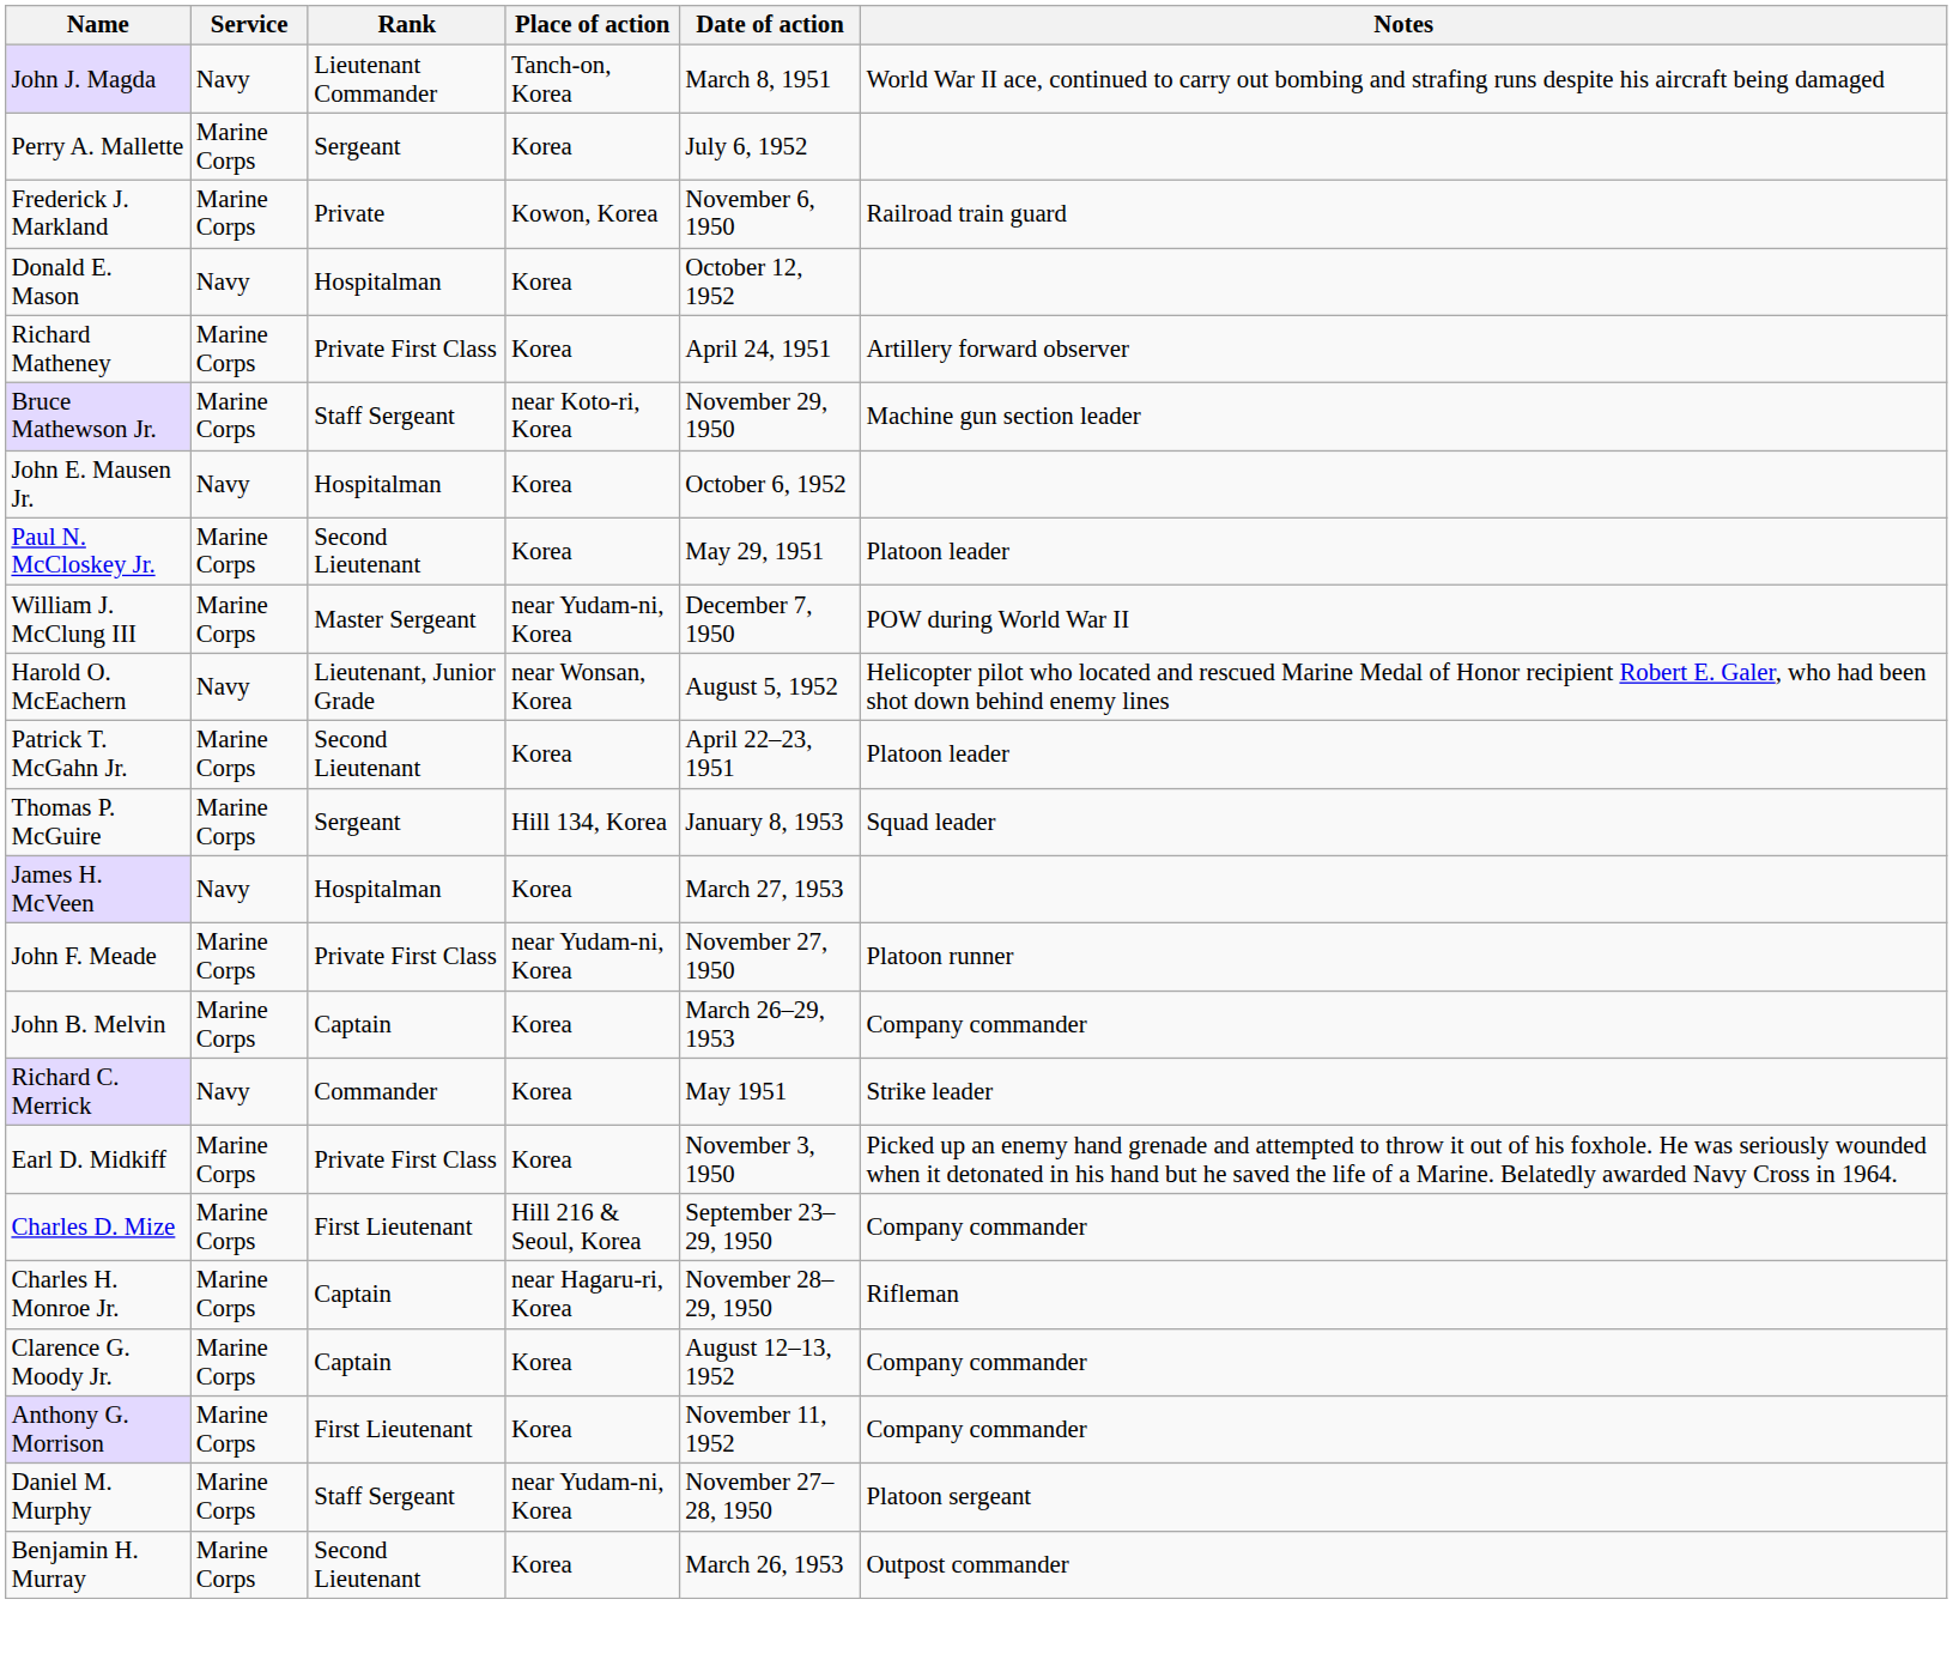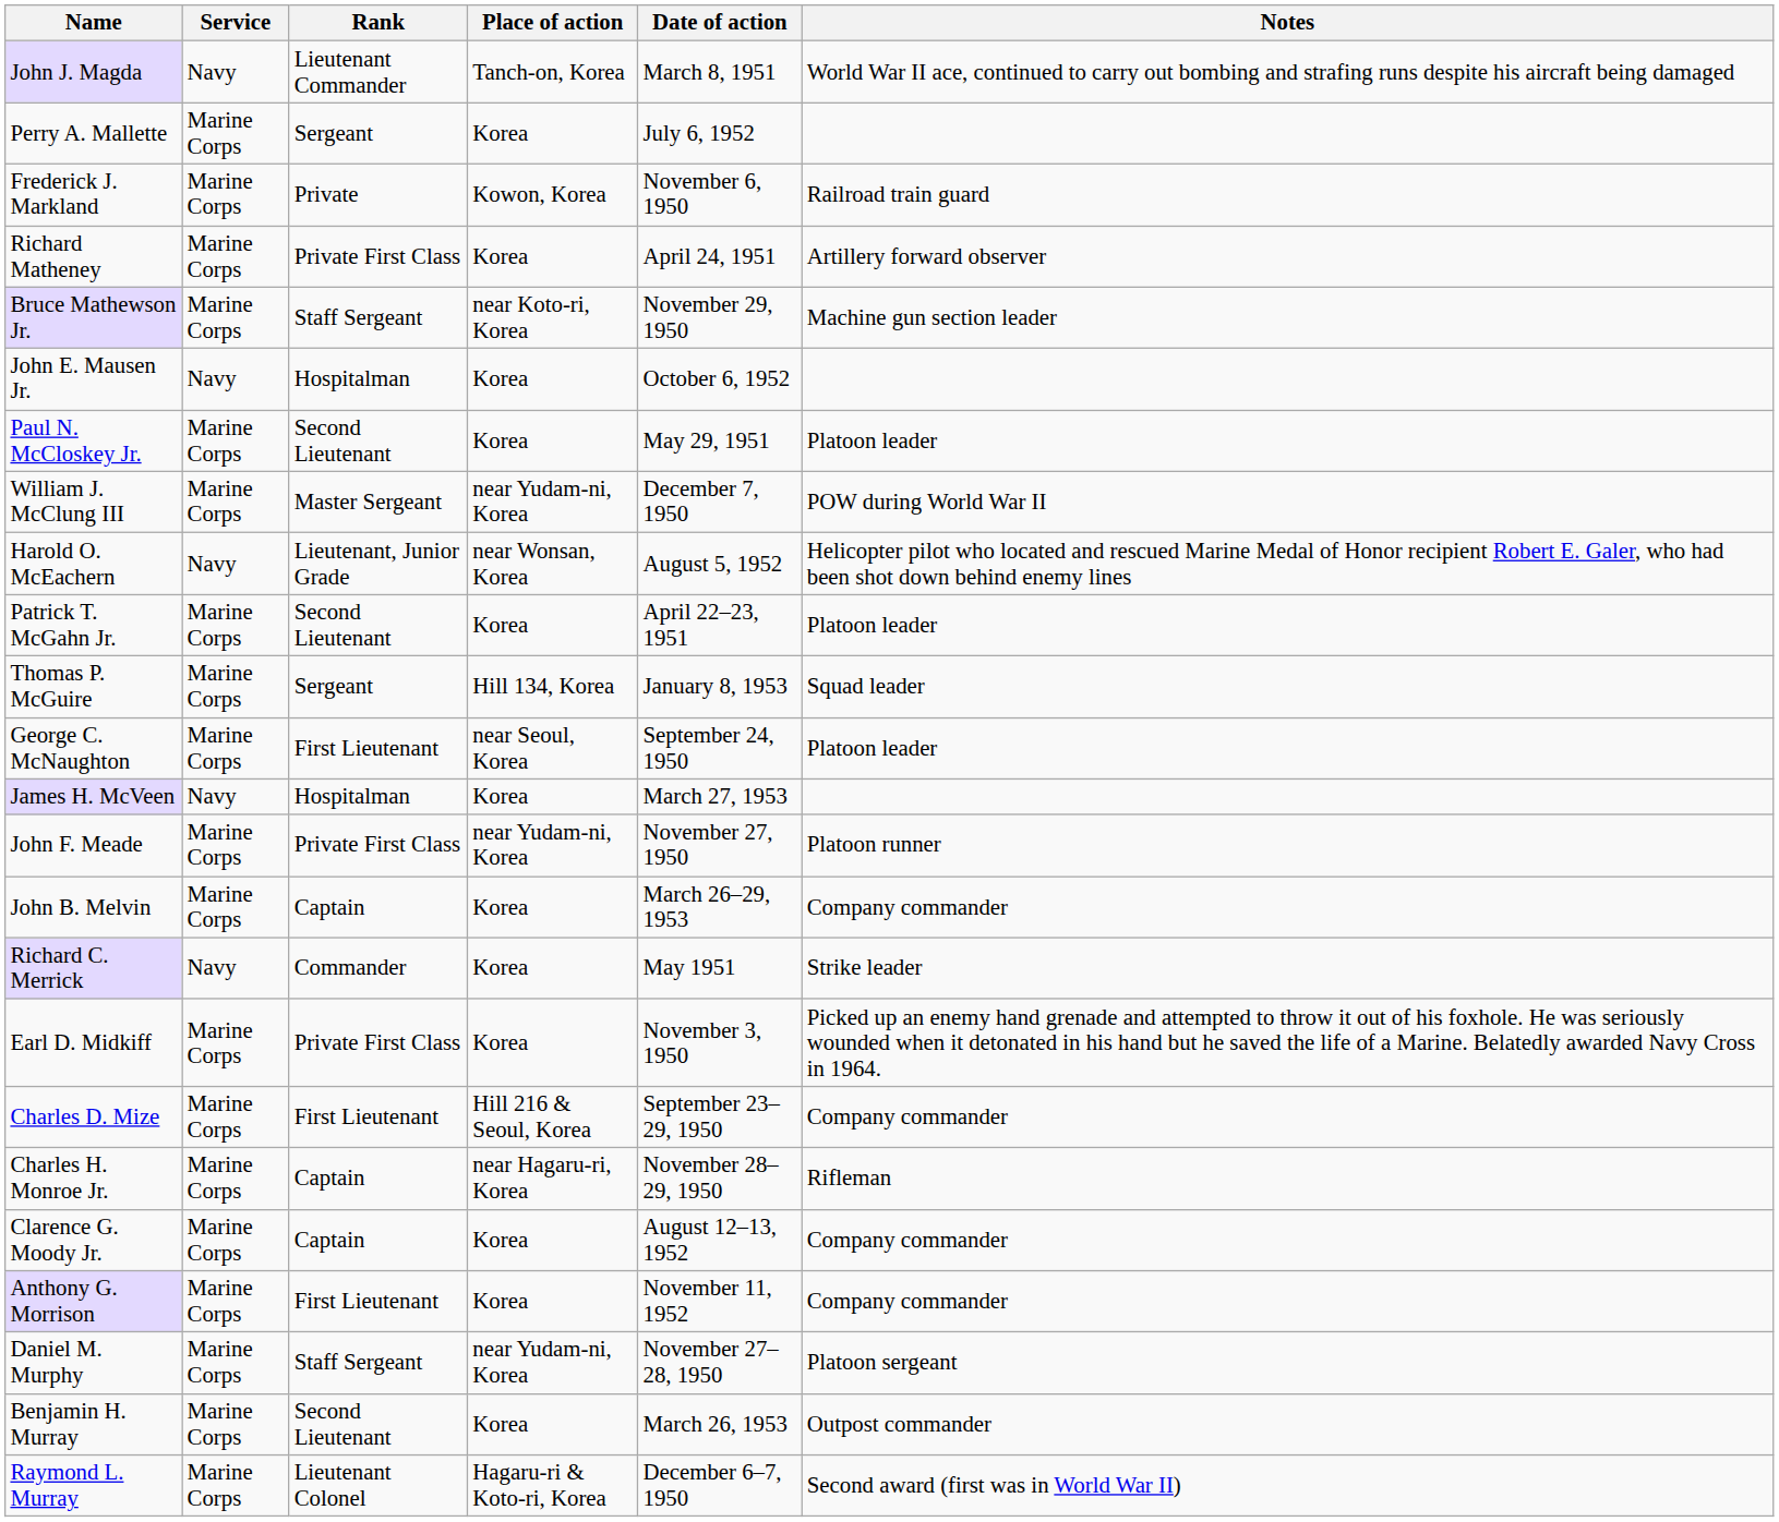- row: Donald E. Mason | Navy | Hospitalman | Korea | October 12, 1952
+ row: George C. McNaughton | Marine Corps | First Lieutenant | near Seoul, Korea | September 24, 1950 | Platoon leader
+ row: Raymond L. Murray | Marine Corps | Lieutenant Colonel | Hagaru-ri & Koto-ri, Korea | December 6–7, 1950 | Second award (first was in World War II)
